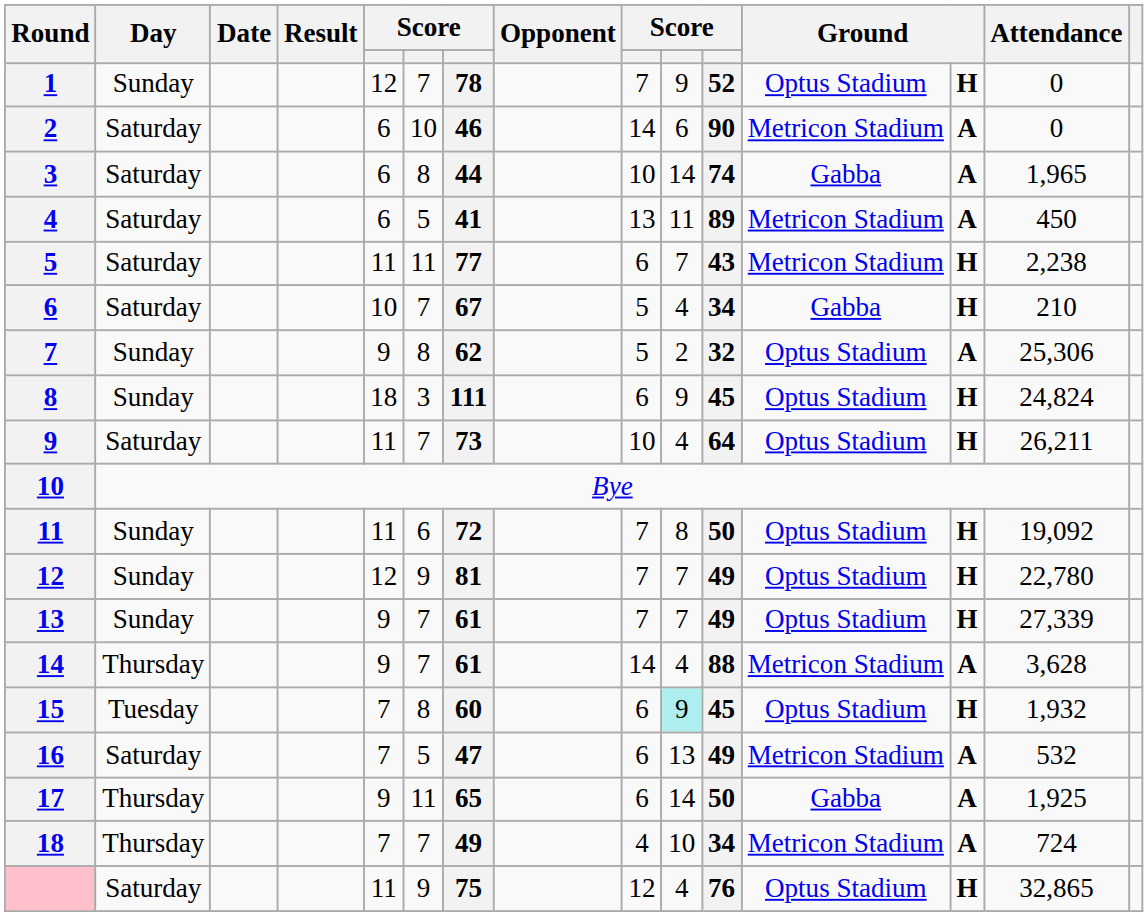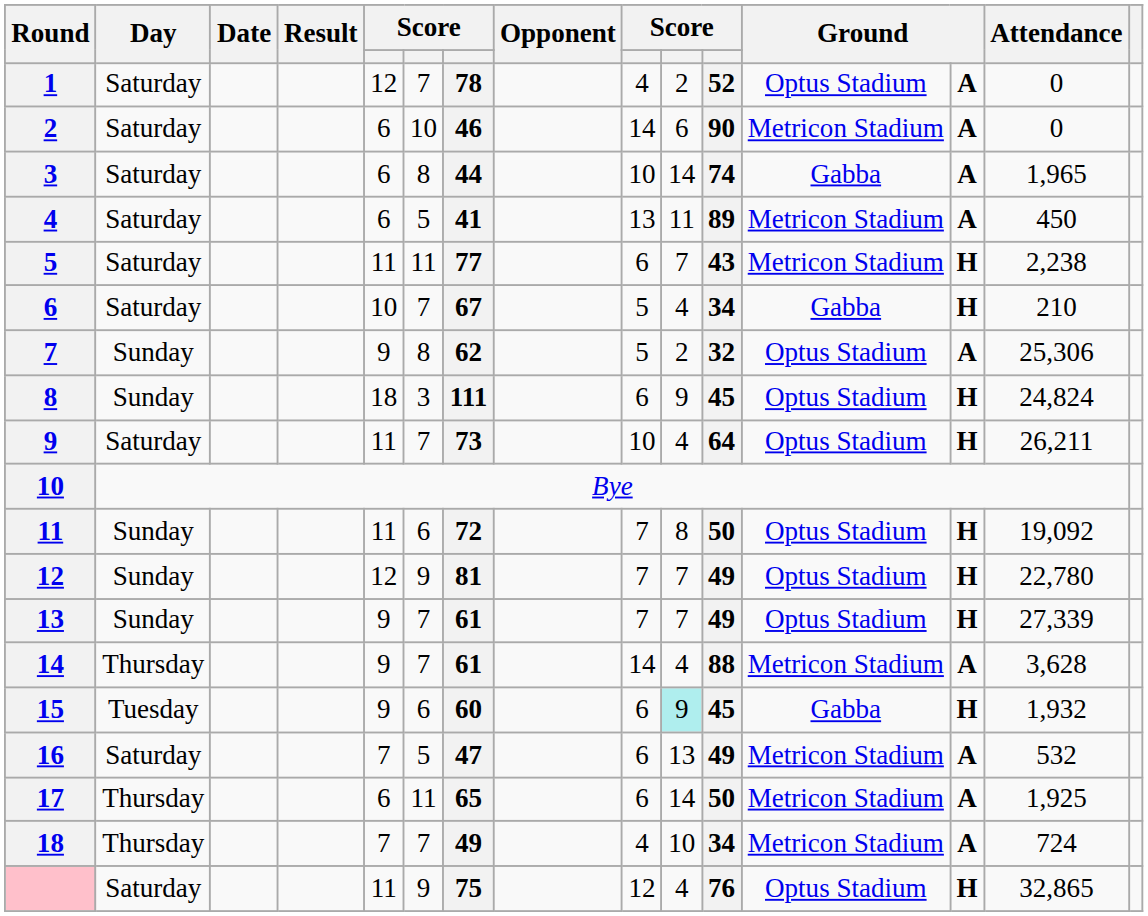1 | Day: Sunday -> Saturday
1 | column 9: 7 -> 4
1 | column 10: 9 -> 2
1 | column 13: H -> A
15 | column 5: 7 -> 9
15 | column 6: 8 -> 6
15 | column 12: Optus Stadium -> Gabba
17 | column 5: 9 -> 6
17 | column 12: Gabba -> Metricon Stadium
